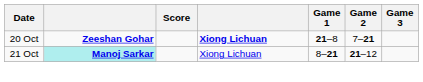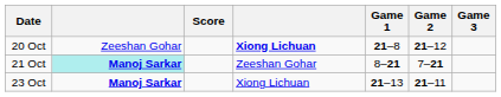20 Oct | column 2: bold -> normal
20 Oct | Game 2: 7–21 -> 21–12
21 Oct | column 4: Xiong Lichuan -> Zeeshan Gohar
21 Oct | Game 2: 21–12 -> 7–21
+ row: 23 Oct | Manoj Sarkar | Xiong Lichuan | 21–13 | 21–11
